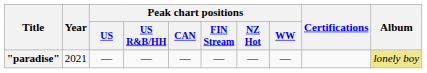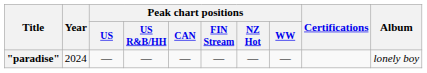"paradise" | Year: 2021 -> 2024
"paradise" | Album: khaki background -> no background
